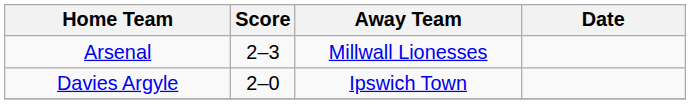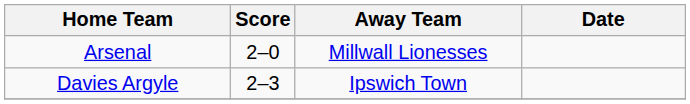Arsenal | Score: 2–3 -> 2–0
Davies Argyle | Score: 2–0 -> 2–3
